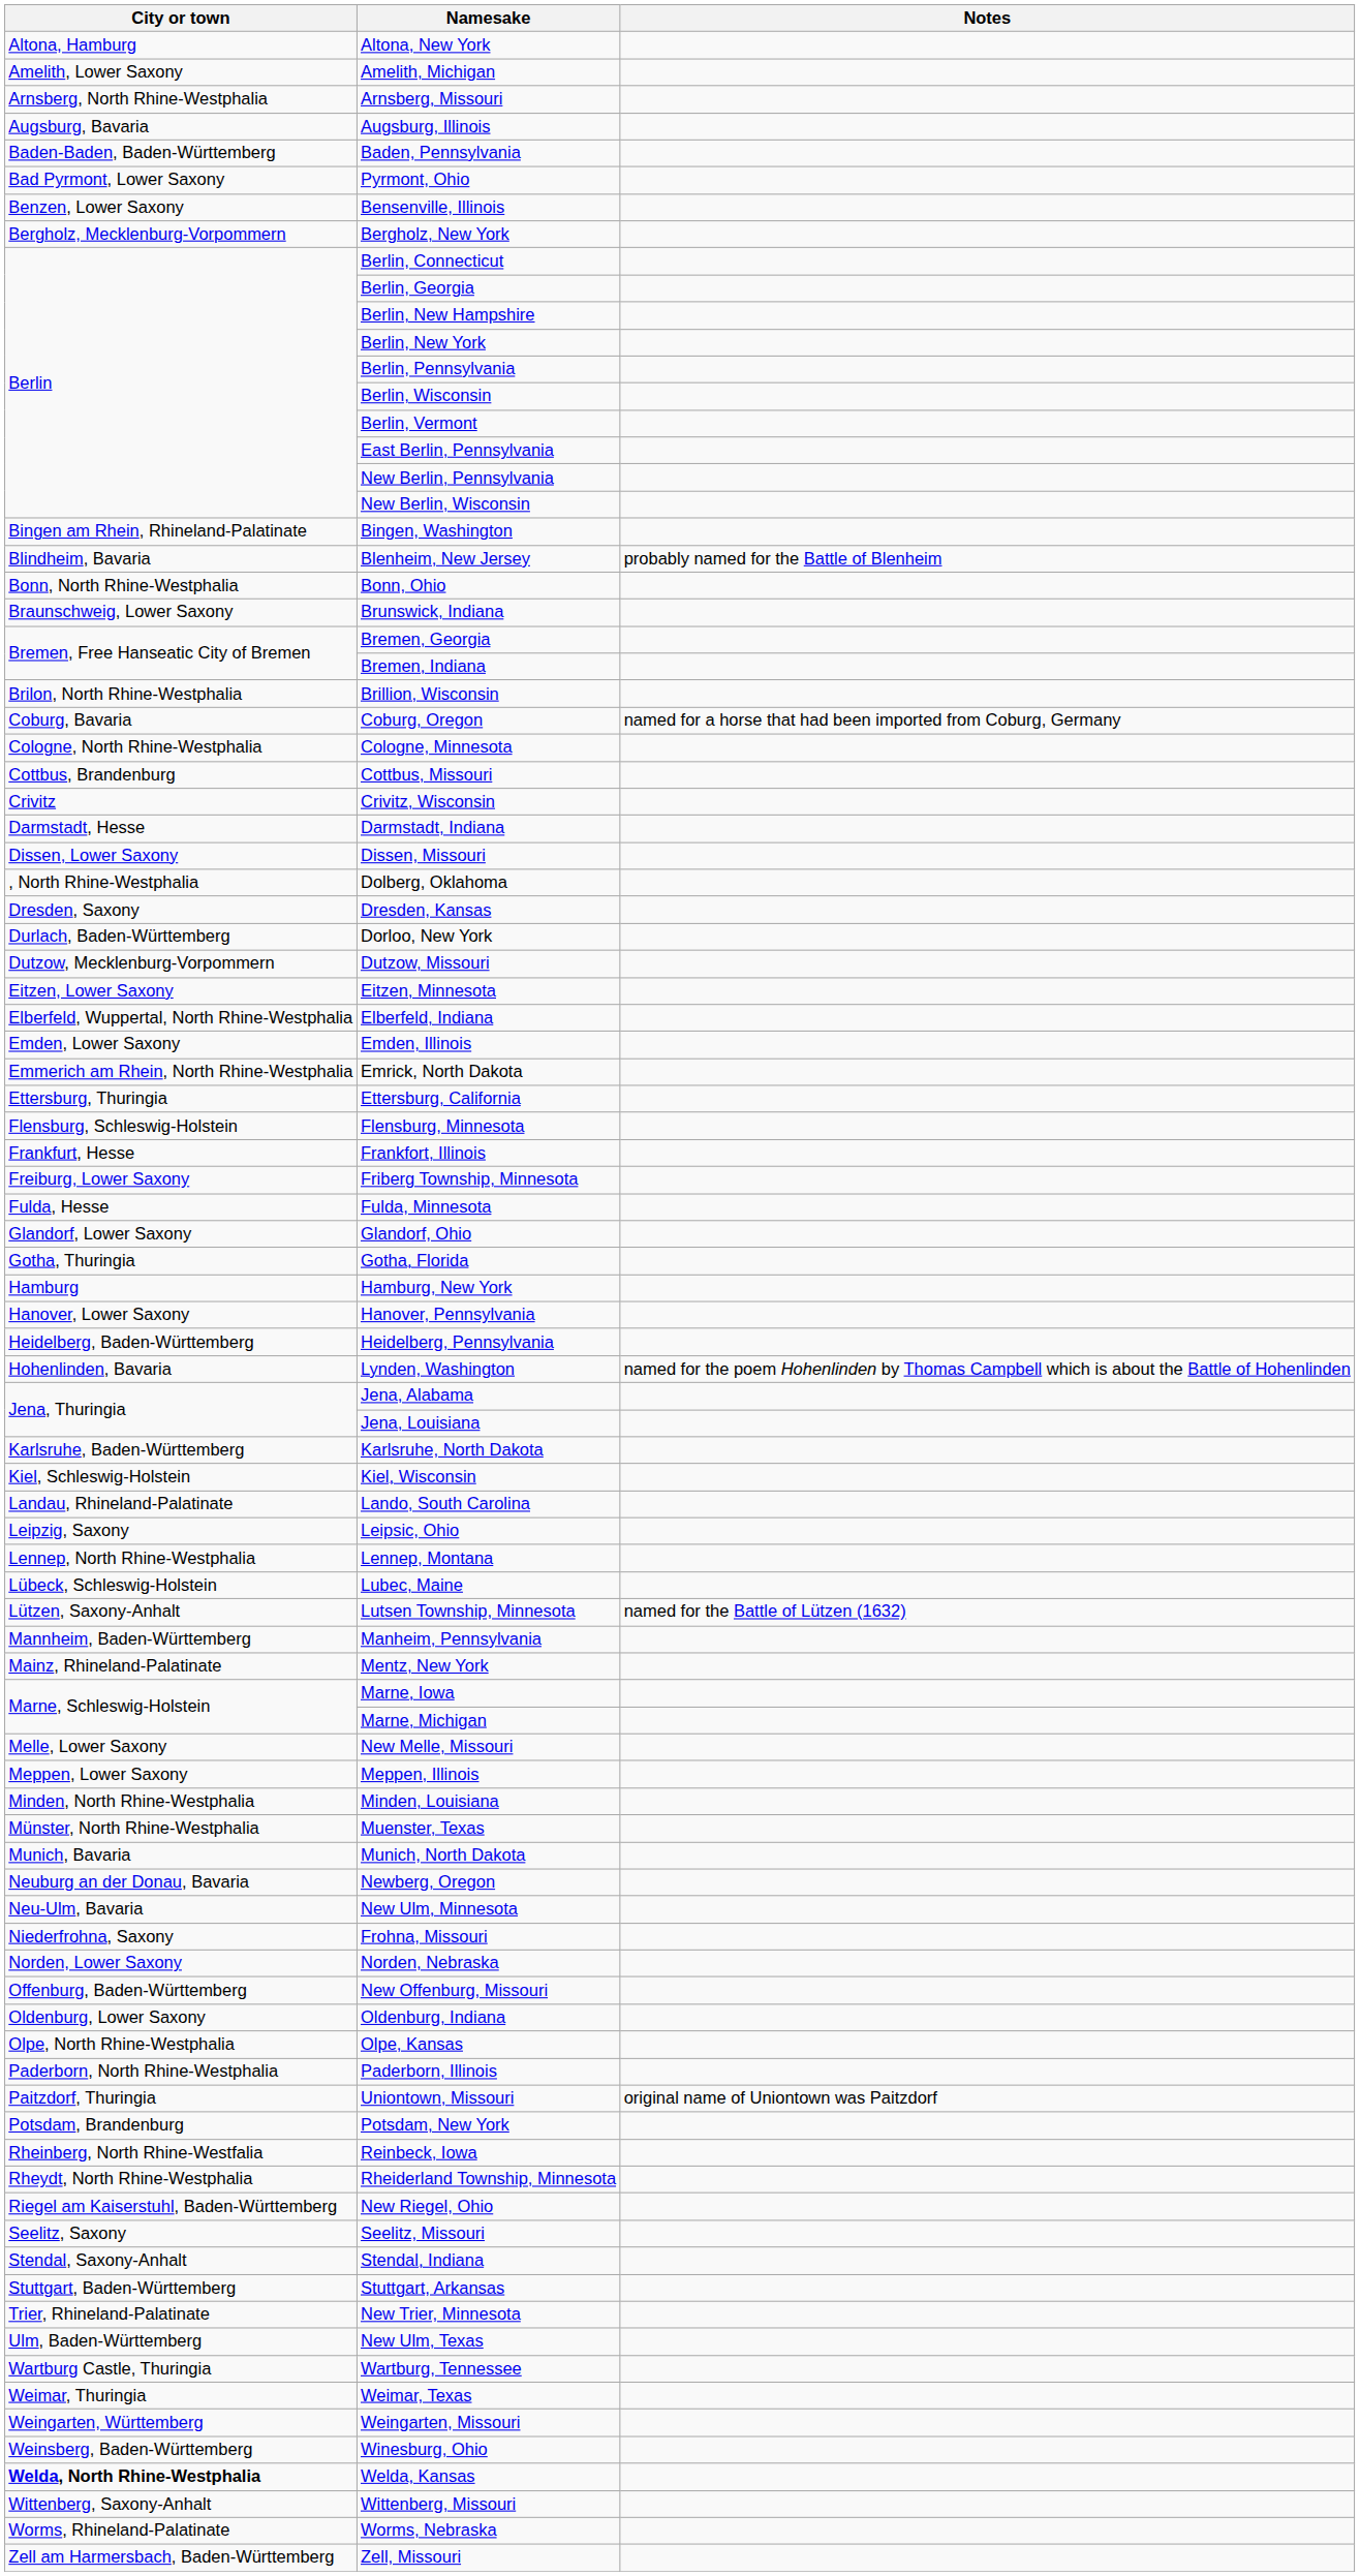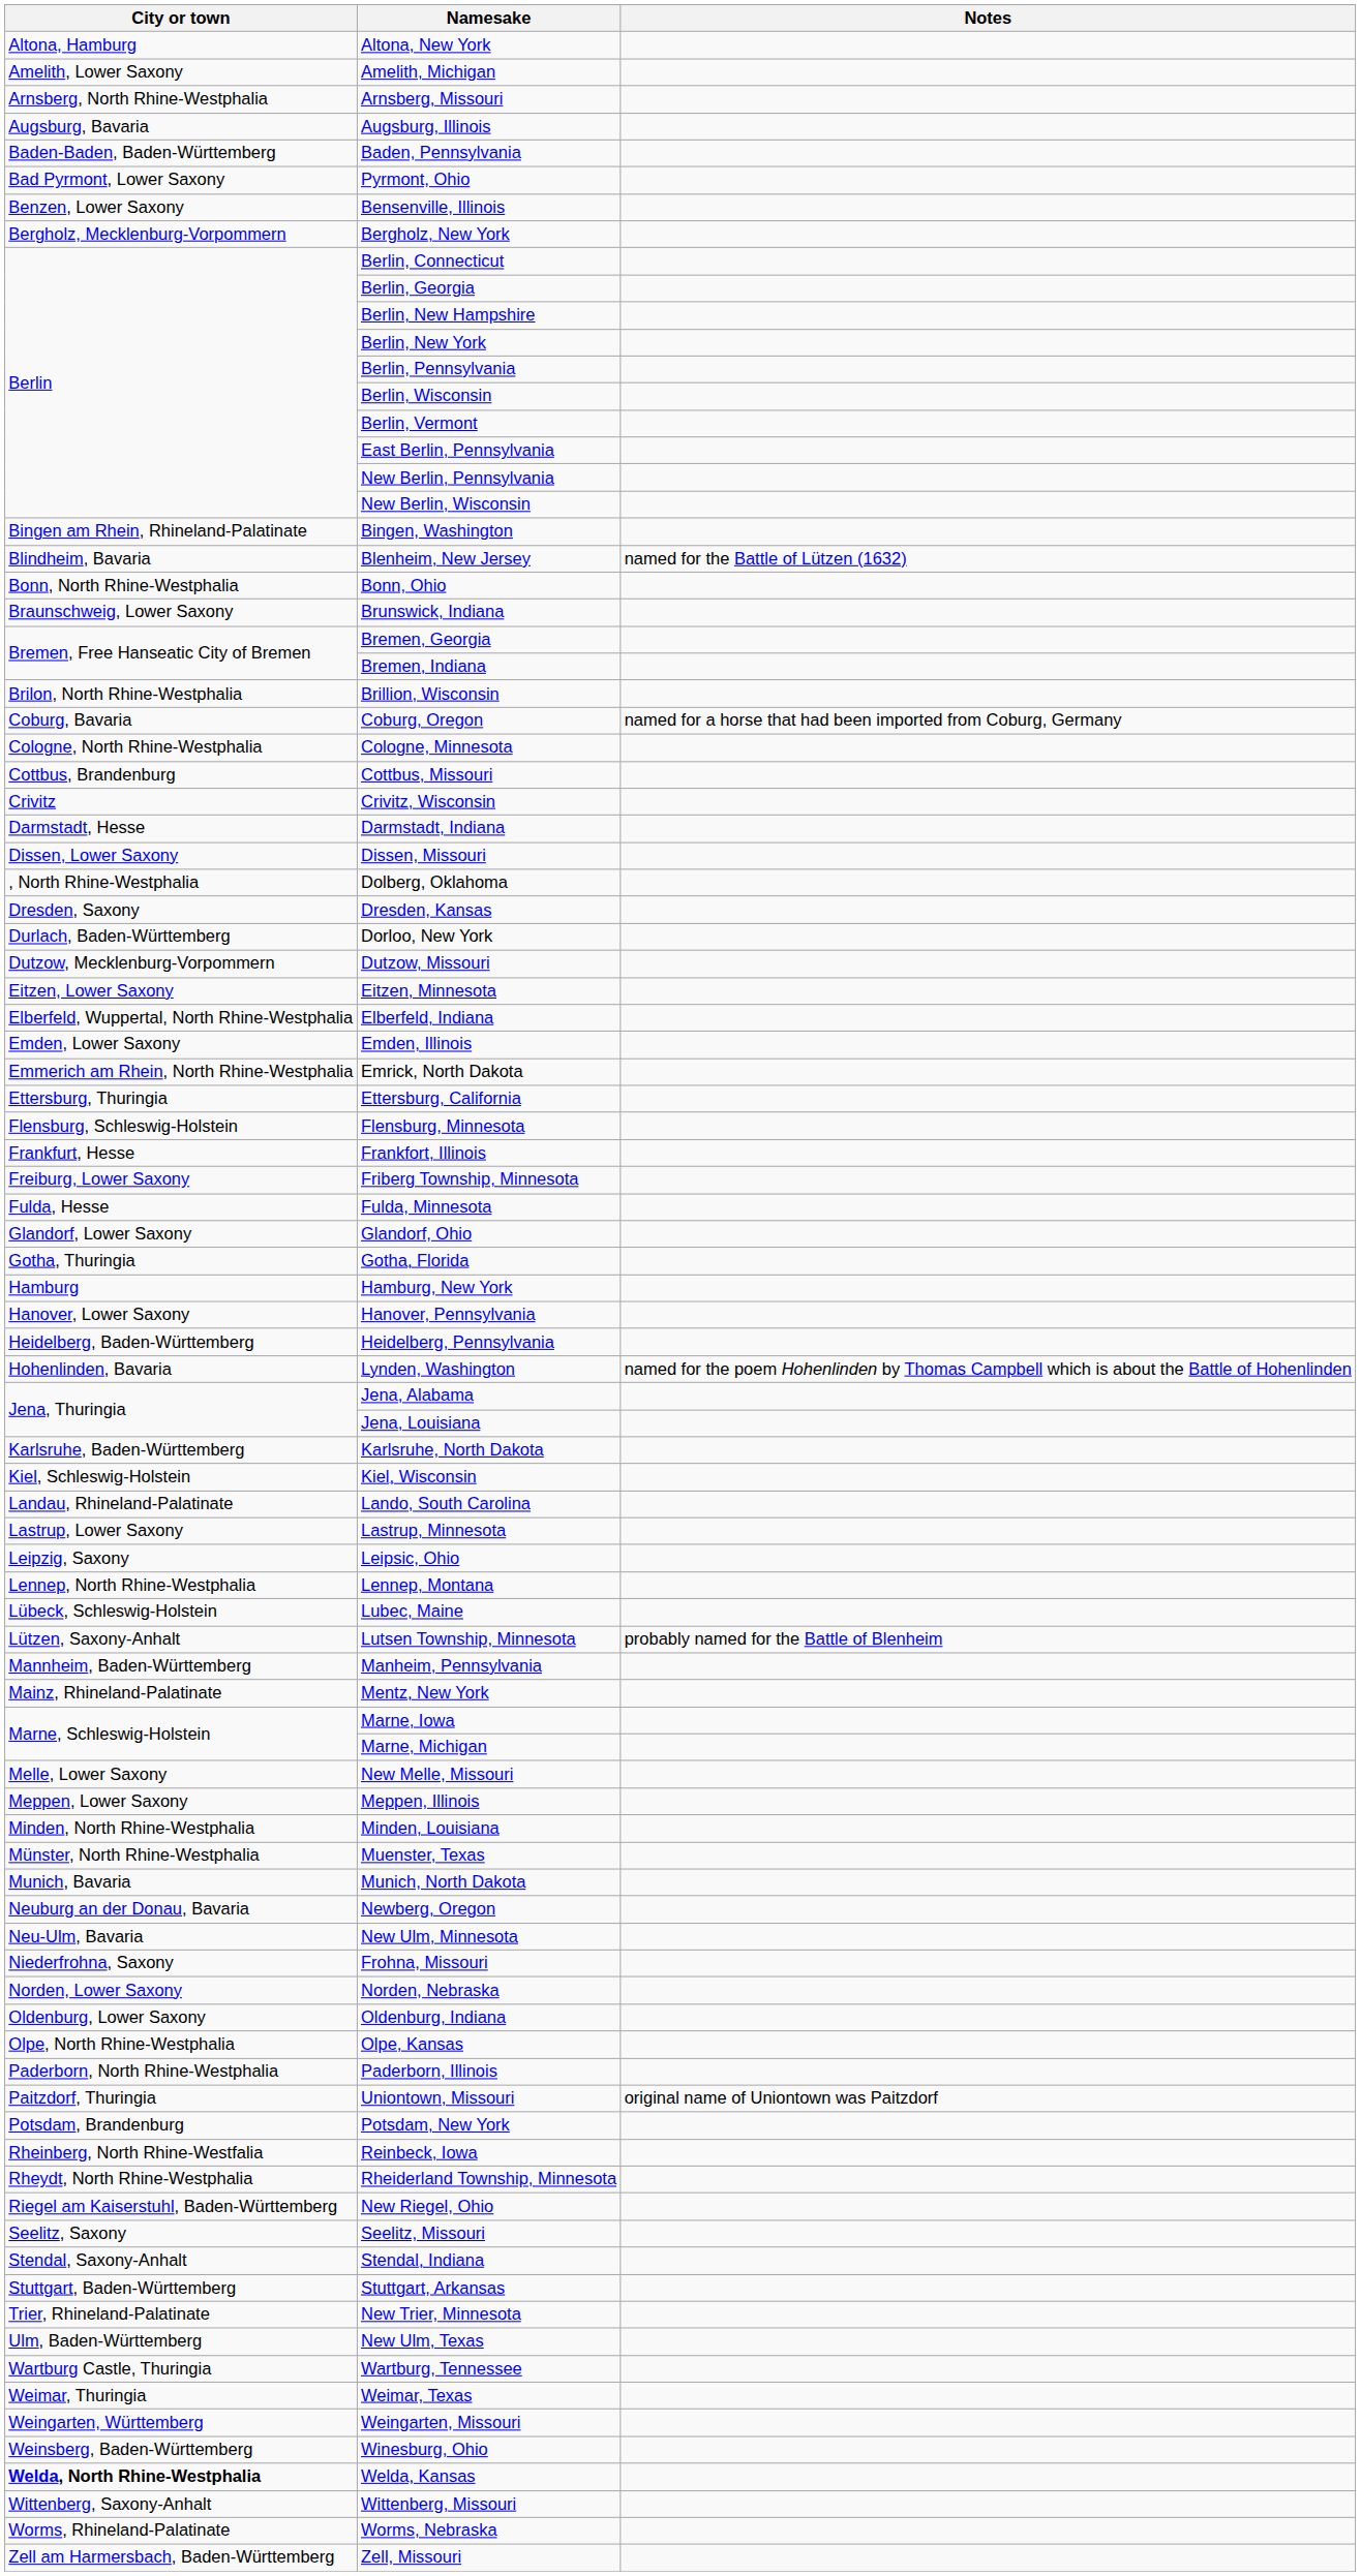Blenheim, New Jersey | Notes: probably named for the Battle of Blenheim -> named for the Battle of Lützen (1632)
+ row: Lastrup, Lower Saxony | Lastrup, Minnesota
Lutsen Township, Minnesota | Notes: named for the Battle of Lützen (1632) -> probably named for the Battle of Blenheim
- row: Offenburg, Baden-Württemberg | New Offenburg, Missouri
